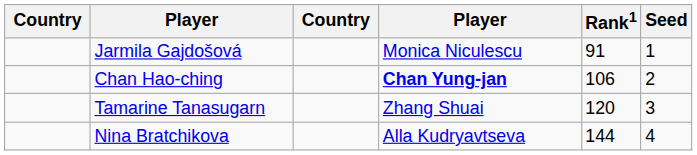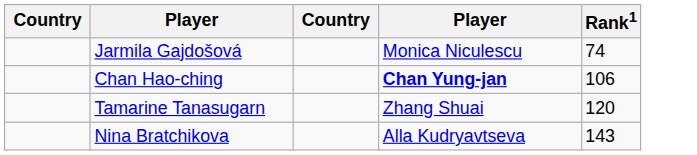- column: Seed | 1 | 2 | 3 | 4
Jarmila Gajdošová | Rank1: 91 -> 74
Nina Bratchikova | Rank1: 144 -> 143
